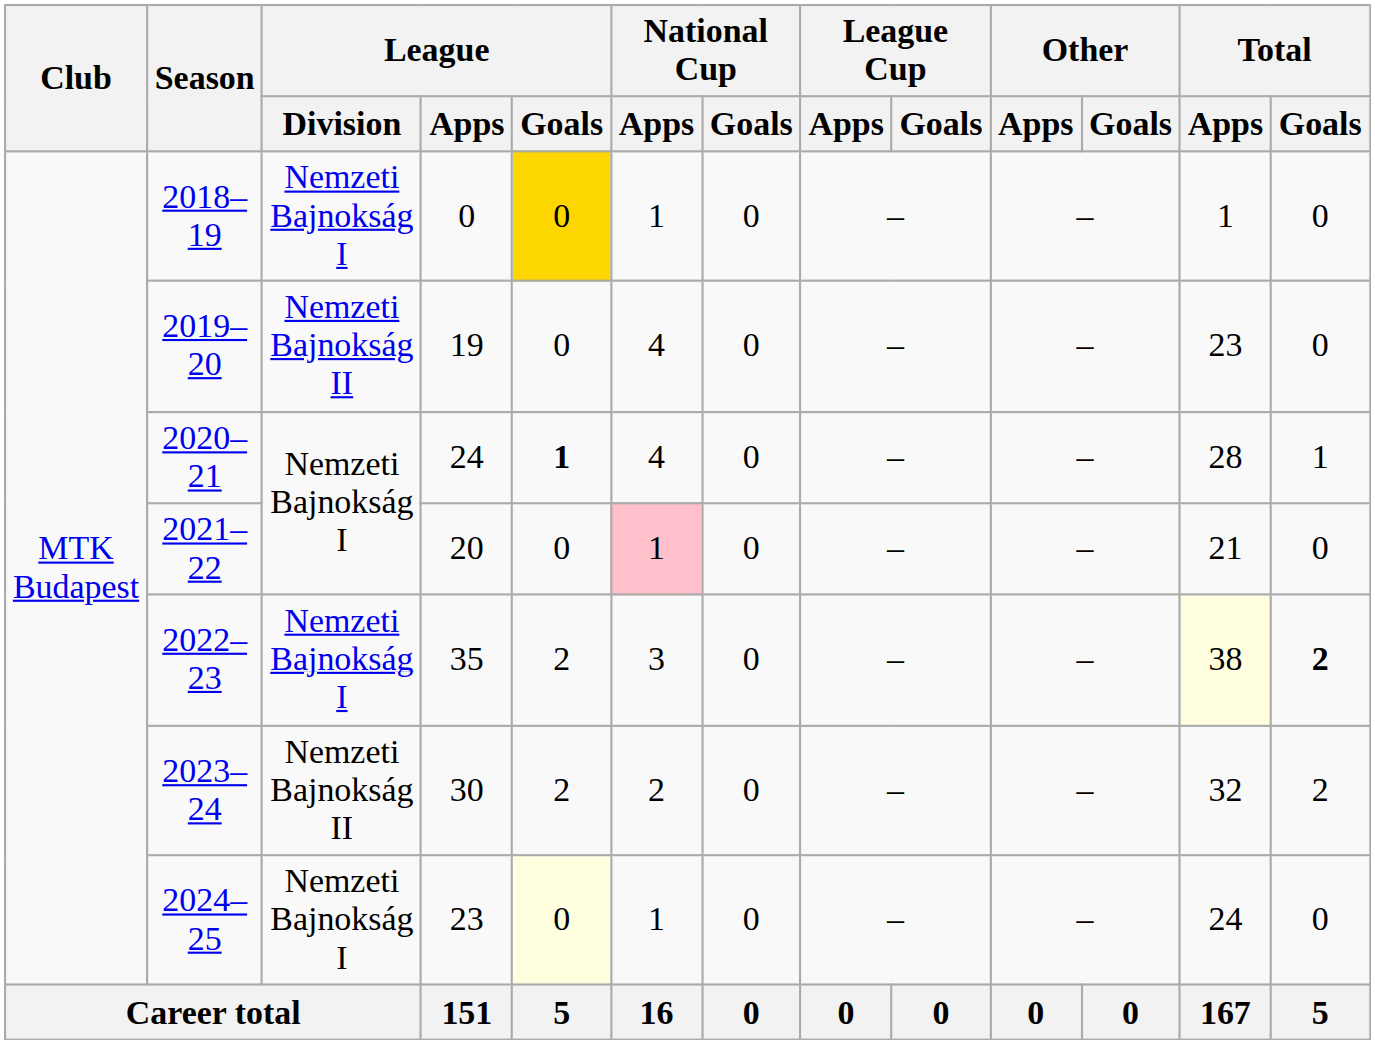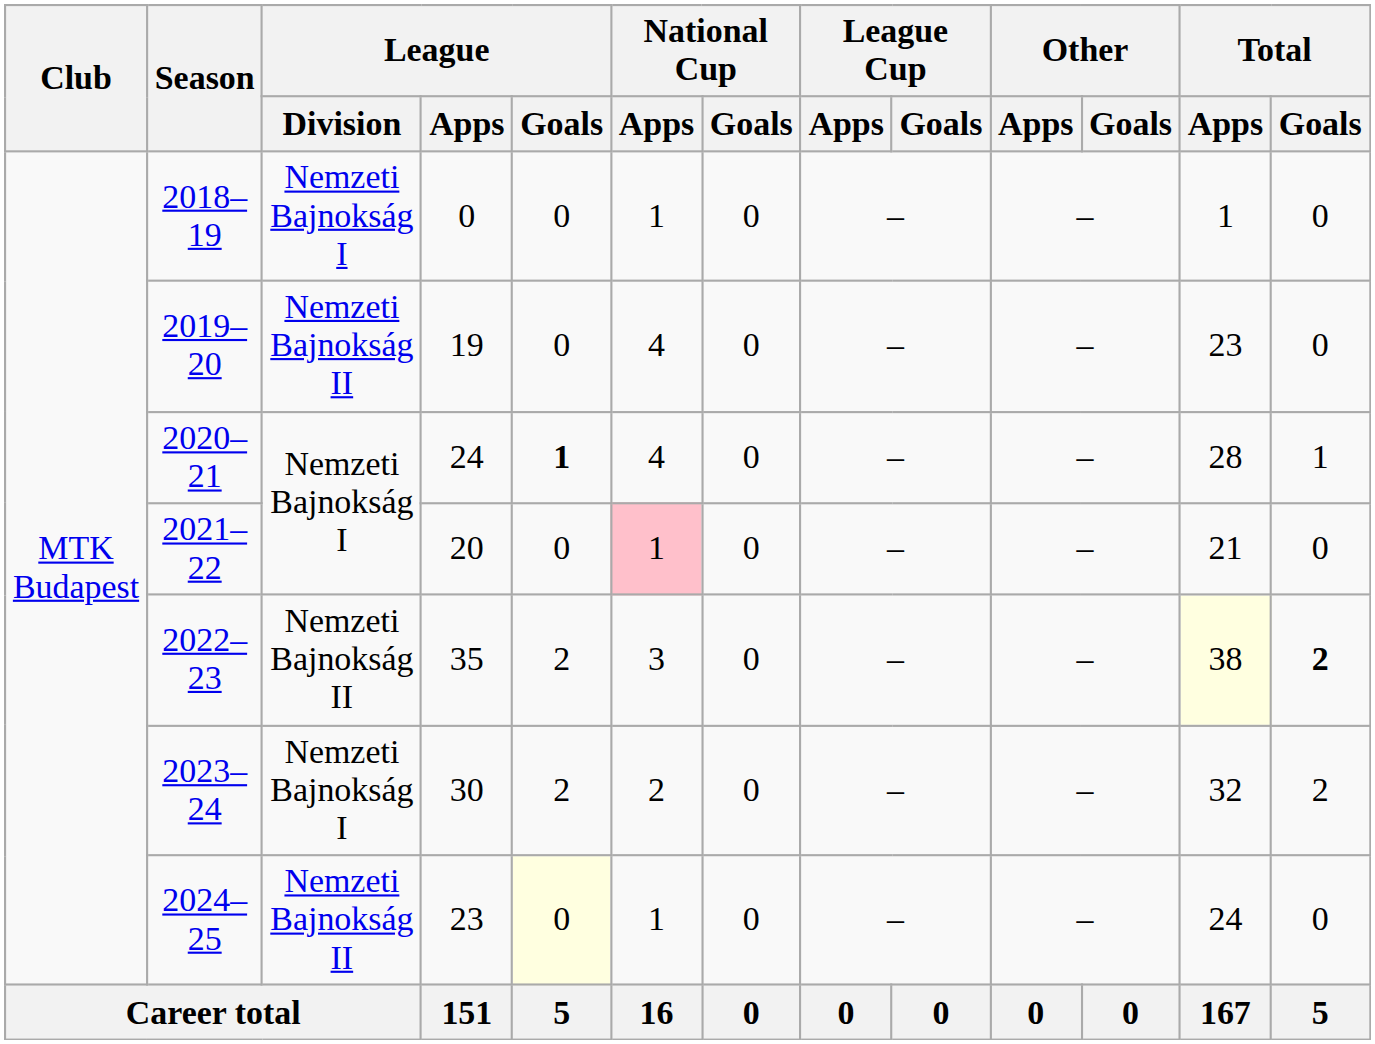2018–19 | League / Goals: gold background -> no background
2022–23 | League / Division: Nemzeti Bajnokság I -> Nemzeti Bajnokság II
2023–24 | League / Division: Nemzeti Bajnokság II -> Nemzeti Bajnokság I
2024–25 | League / Division: Nemzeti Bajnokság I -> Nemzeti Bajnokság II
